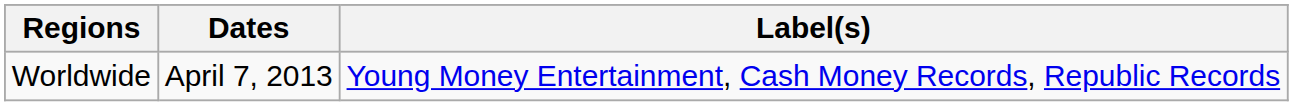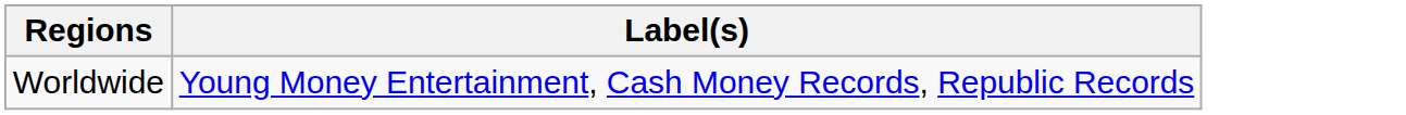- column: Dates | April 7, 2013
